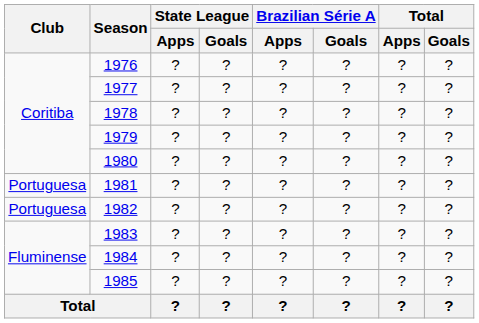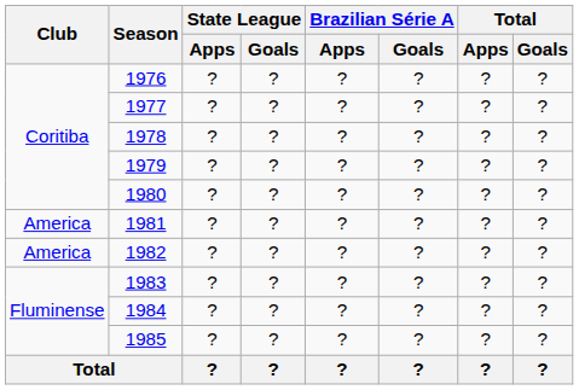1981 | Club: Portuguesa -> America
1982 | Club: Portuguesa -> America
